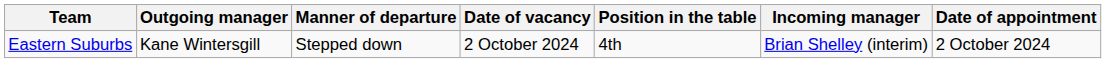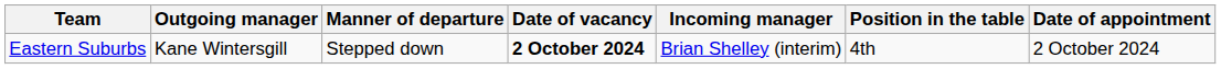columns swapped: Position in the table <-> Incoming manager
Eastern Suburbs | Date of vacancy: normal -> bold
